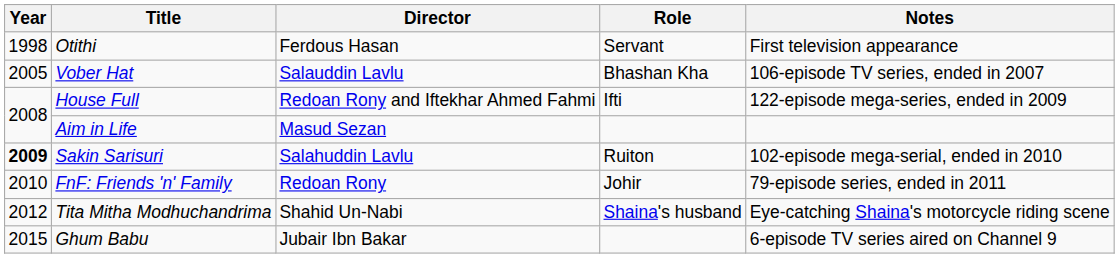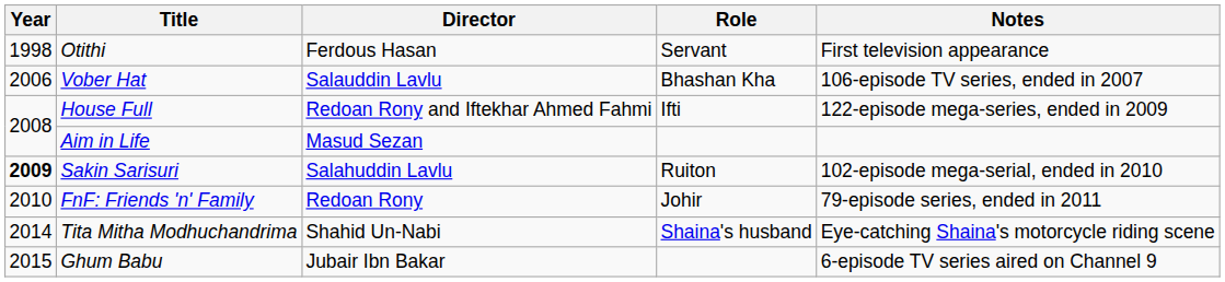Vober Hat | Year: 2005 -> 2006
Tita Mitha Modhuchandrima | Year: 2012 -> 2014
